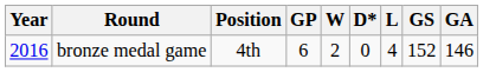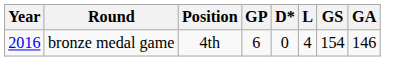- column: W | 2
bronze medal game | GS: 152 -> 154
